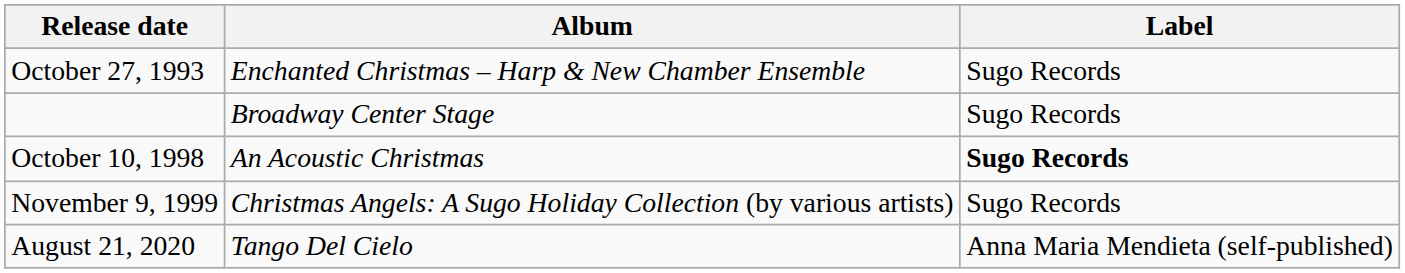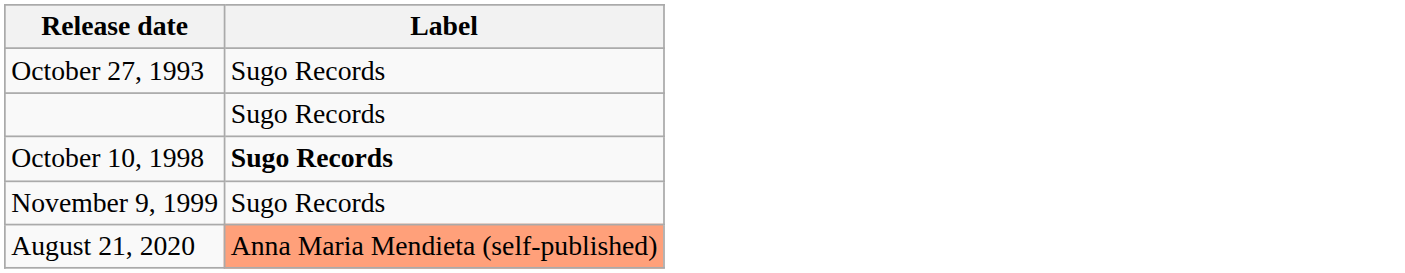- column: Album | Enchanted Christmas – Harp & New Chamber Ensemble | Broadway Center Stage | An Acoustic Christmas | Christmas Angels: A Sugo Holiday Collection (by various artists) | Tango Del Cielo
August 21, 2020 | Label: no background -> lightsalmon background
